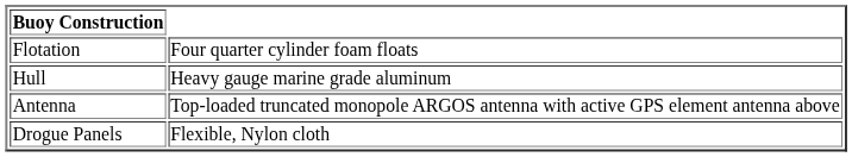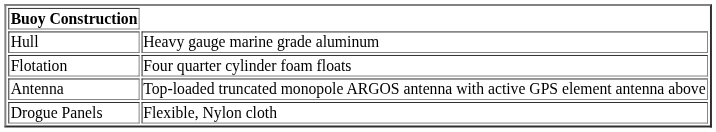rows swapped: Hull <-> Flotation
